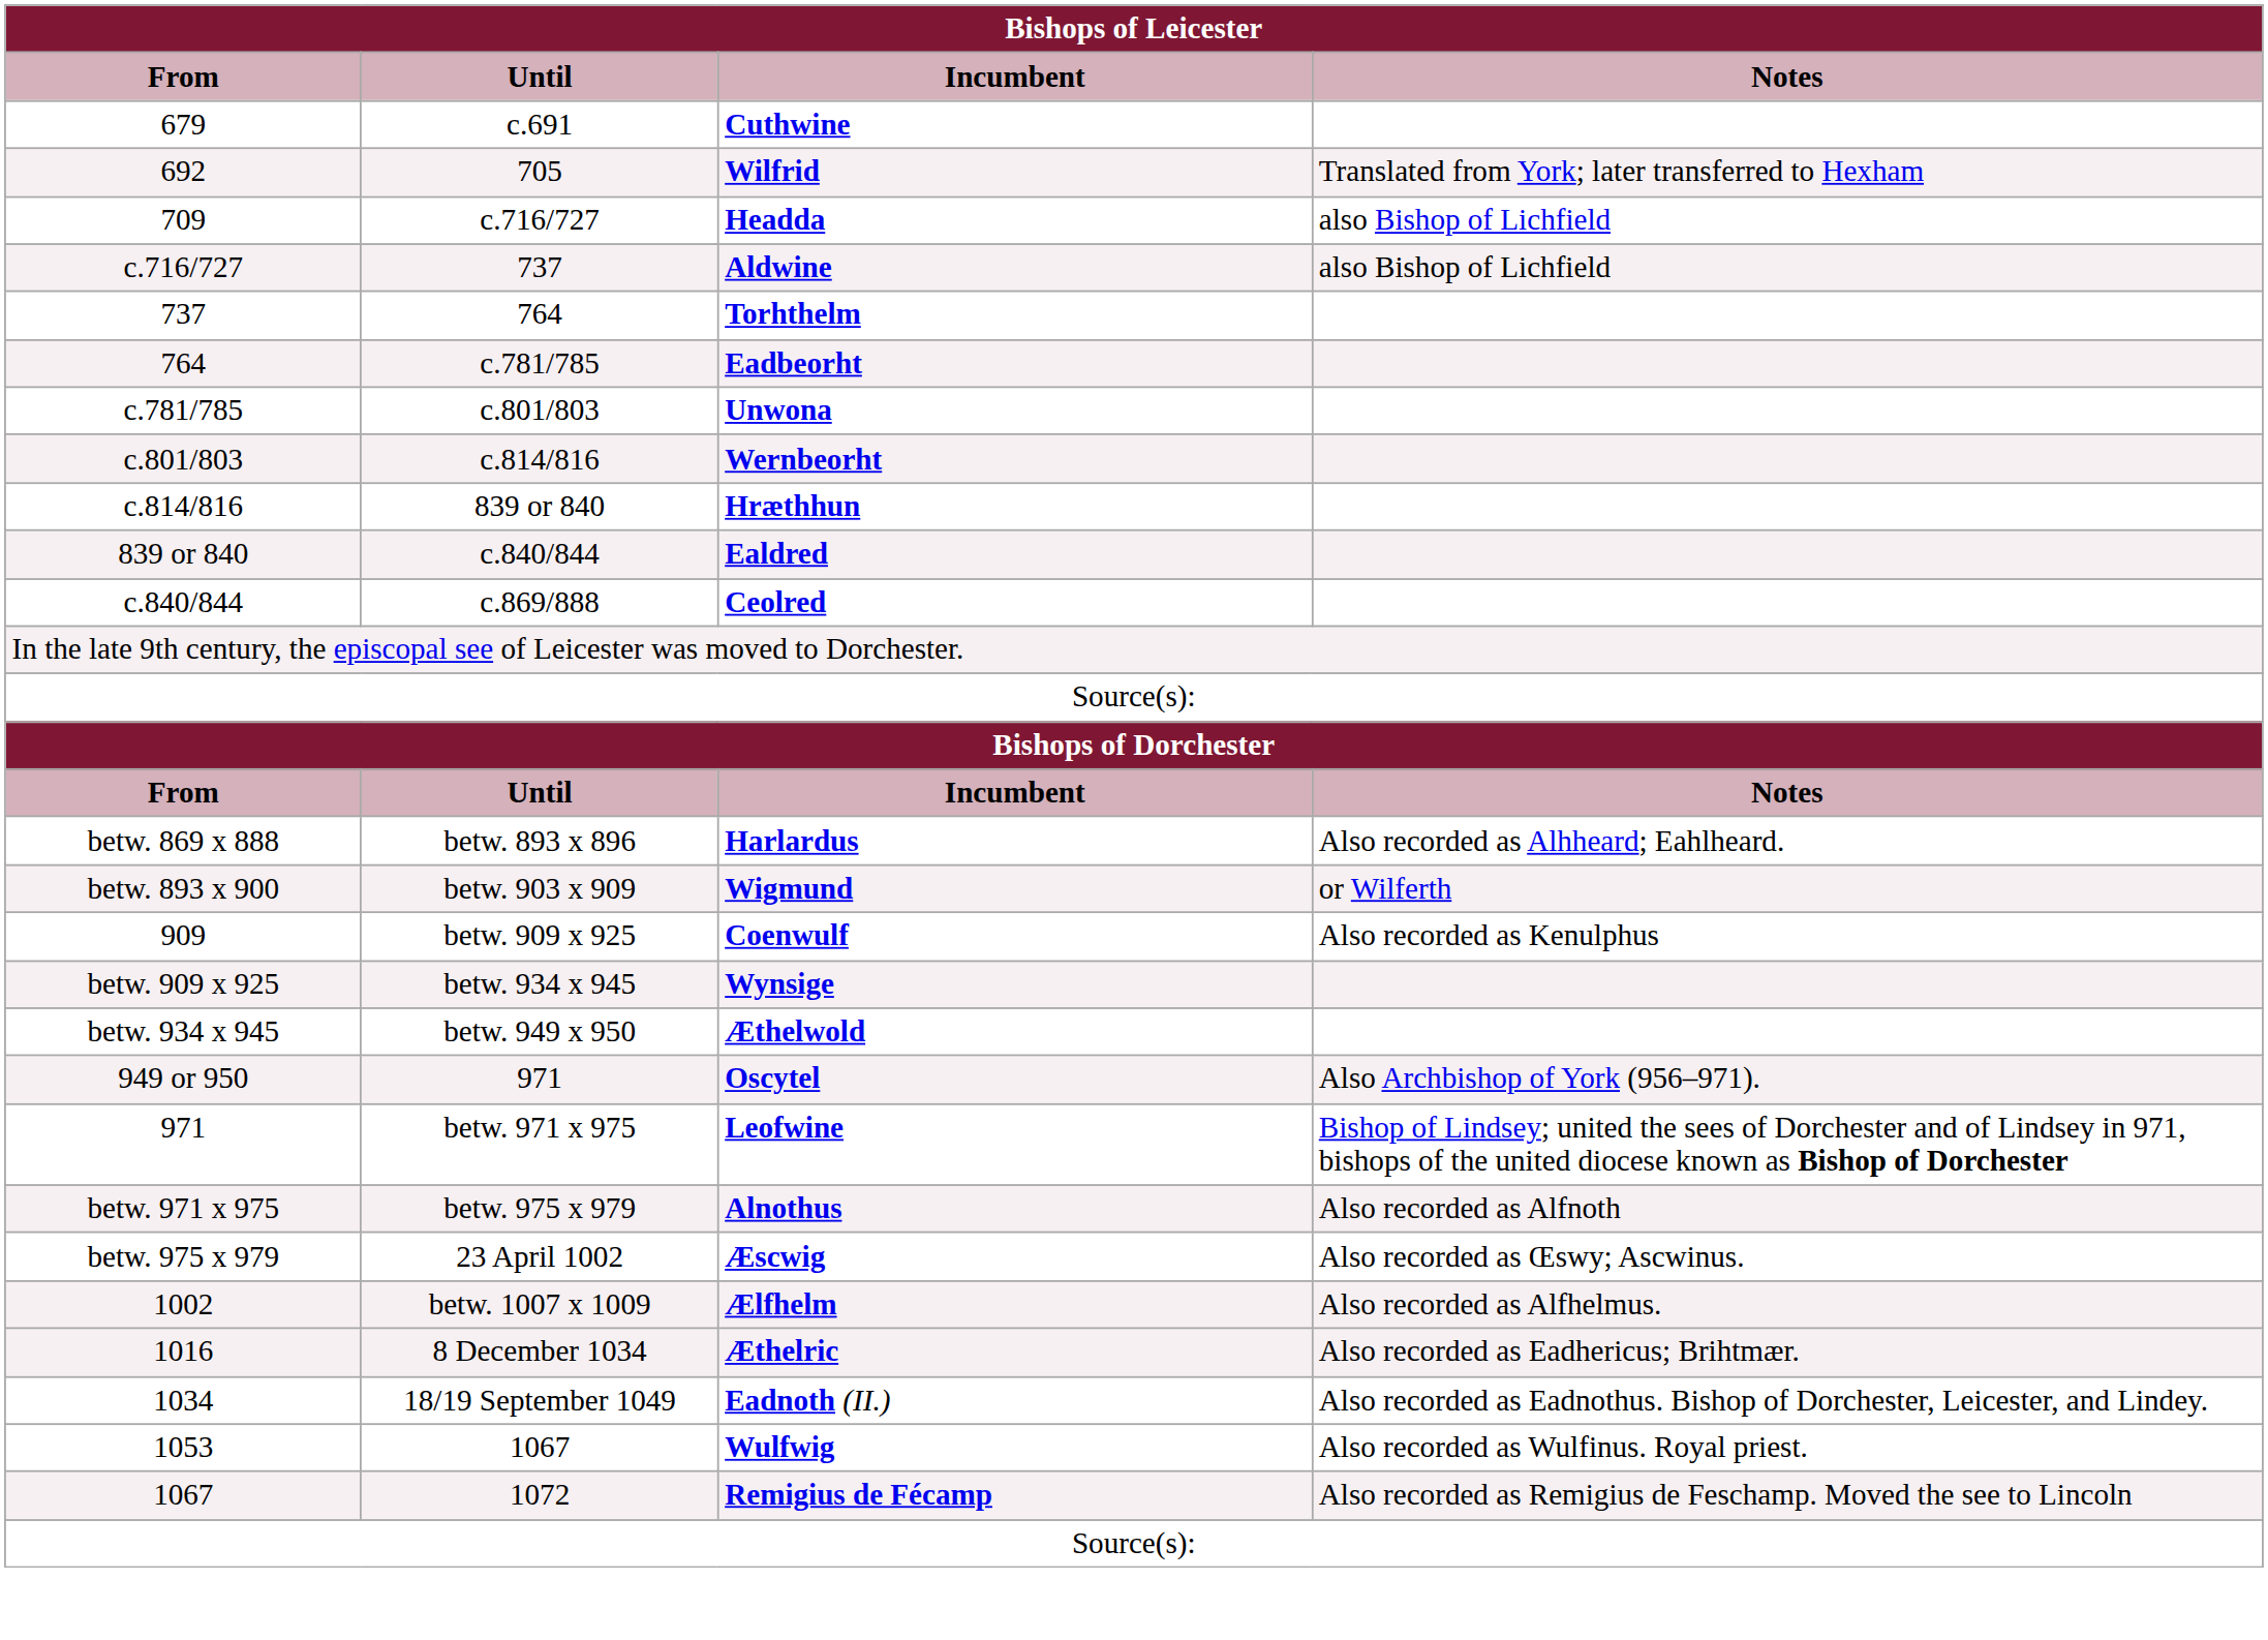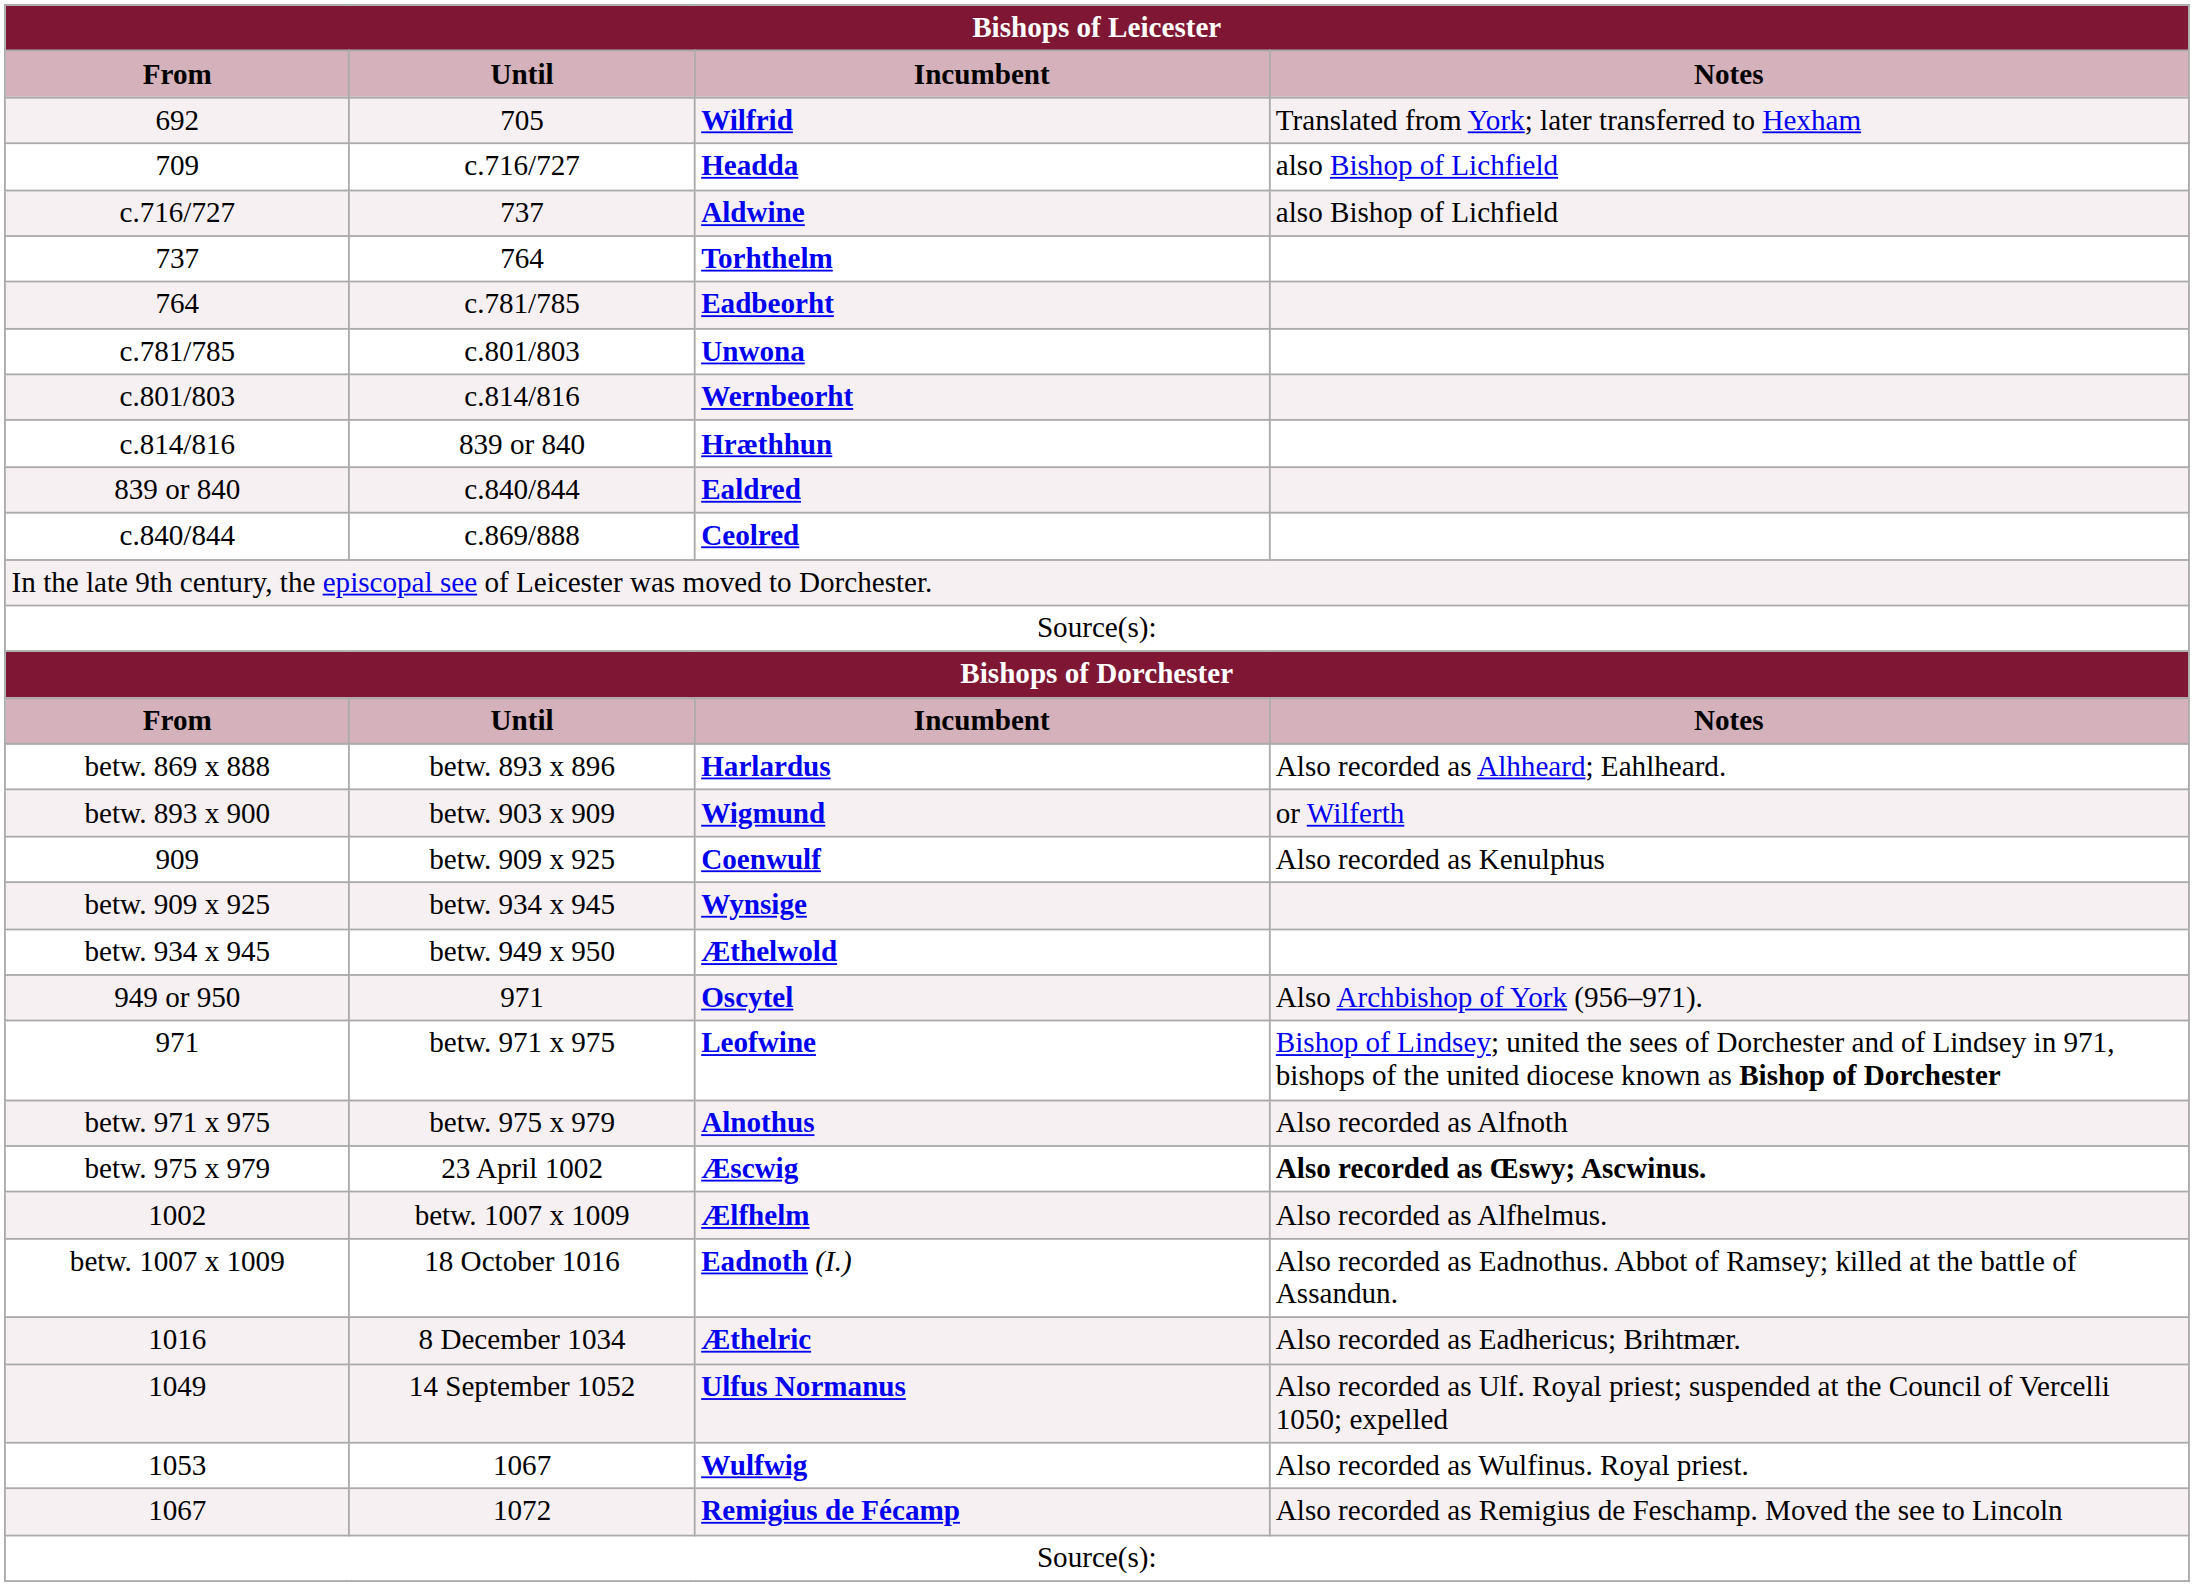- row: 679 | c.691 | Cuthwine
23 April 1002 | Notes: normal -> bold
+ row: betw. 1007 x 1009 | 18 October 1016 | Eadnoth (I.) | Also recorded as Eadnothus. Abbot of Ramsey; killed at the battle of Assandun.
- row: 1034 | 18/19 September 1049 | Eadnoth (II.) | Also recorded as Eadnothus. Bishop of Dorchester, Leicester, and Lindey.
+ row: 1049 | 14 September 1052 | Ulfus Normanus | Also recorded as Ulf. Royal priest; suspended at the Council of Vercelli 1050; expelled
